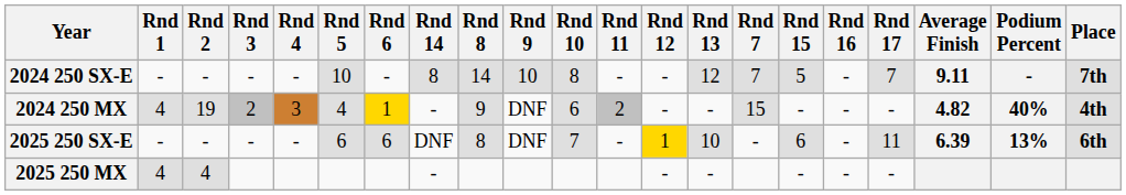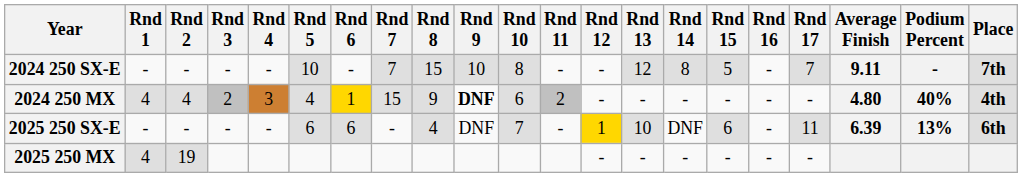columns swapped: Rnd 7 <-> Rnd 14
2024 250 SX-E | Rnd 8: 14 -> 15
2024 250 MX | Rnd 2: 19 -> 4
2024 250 MX | Rnd 9: normal -> bold
2024 250 MX | Average Finish: 4.82 -> 4.80
2025 250 SX-E | Rnd 8: 8 -> 4
2025 250 MX | Rnd 2: 4 -> 19
